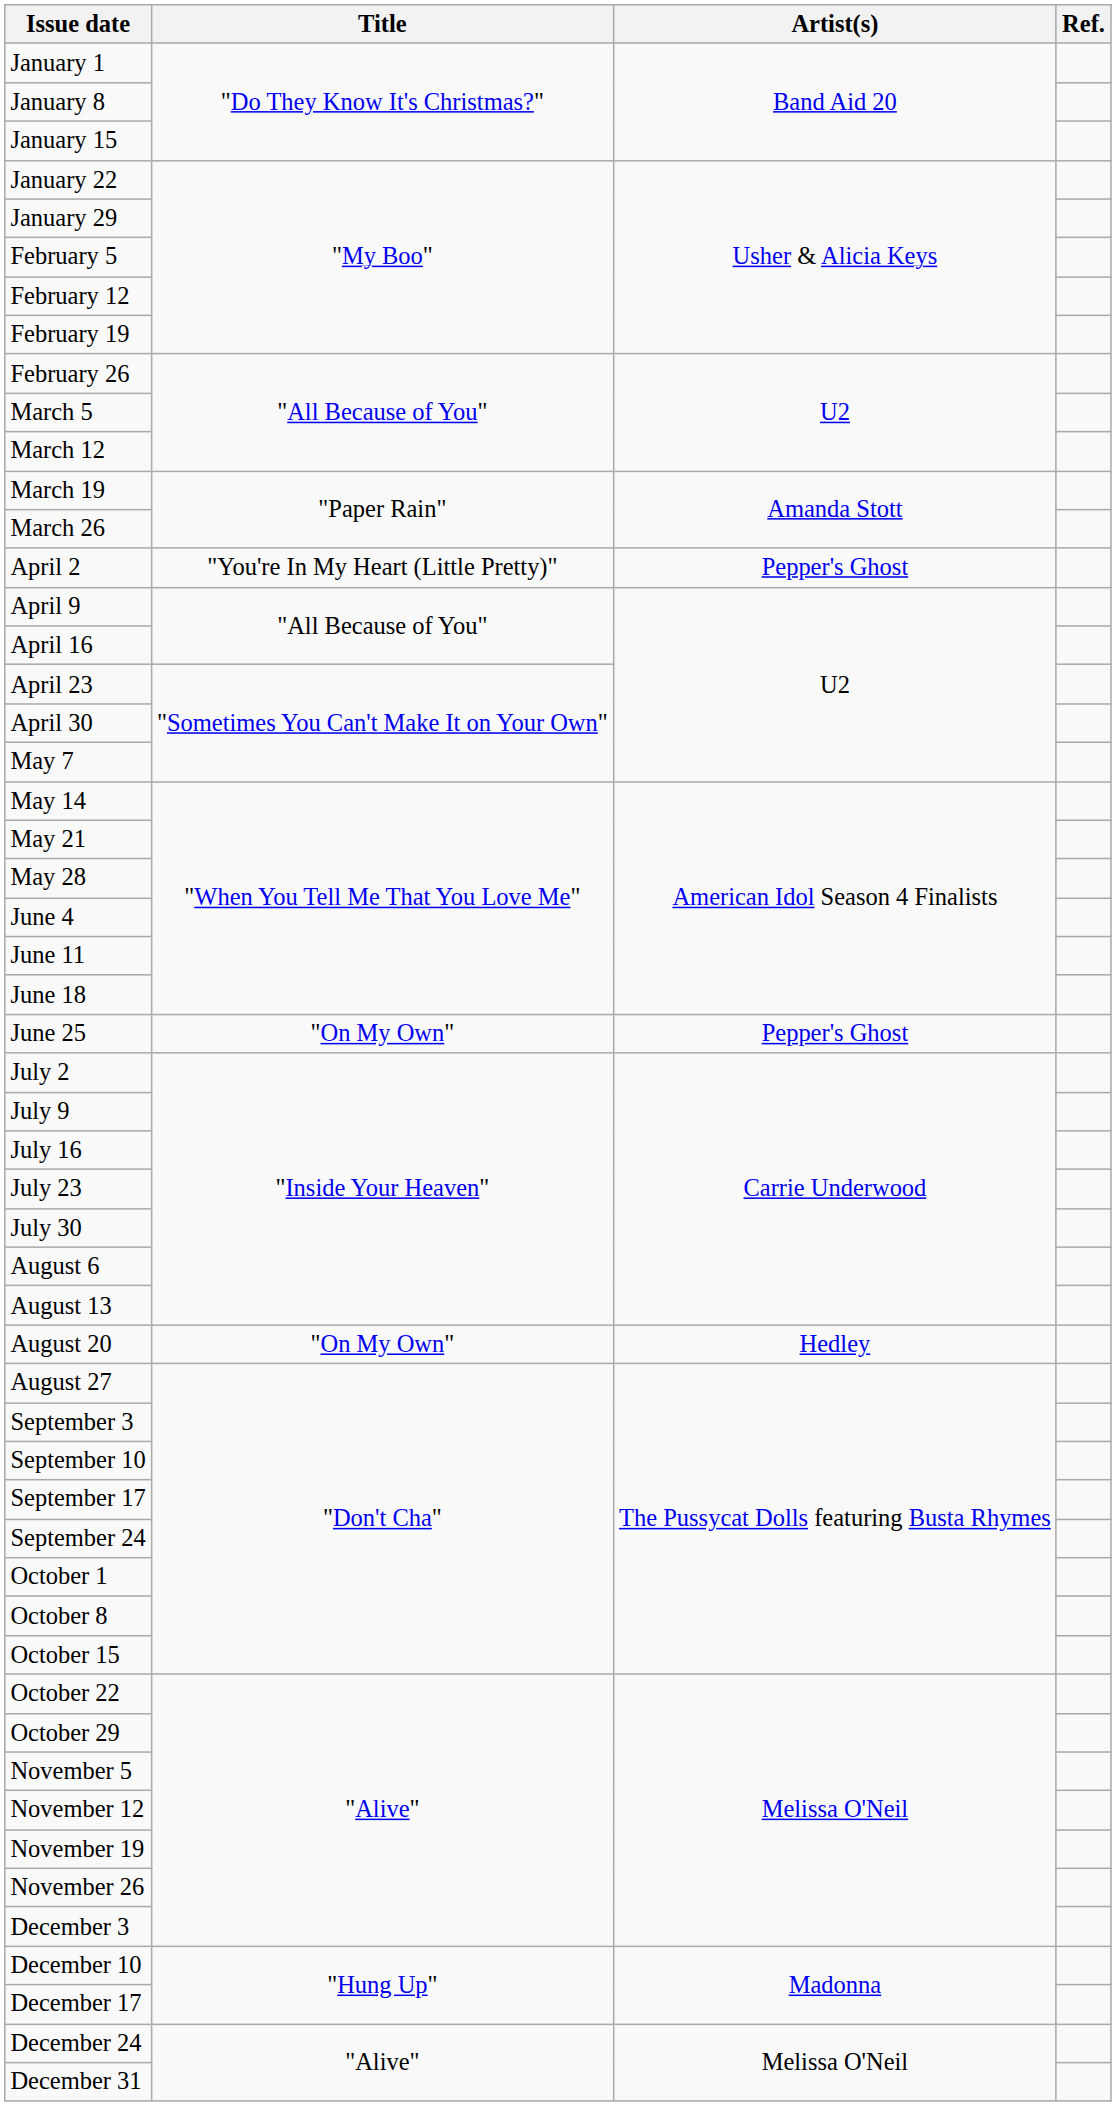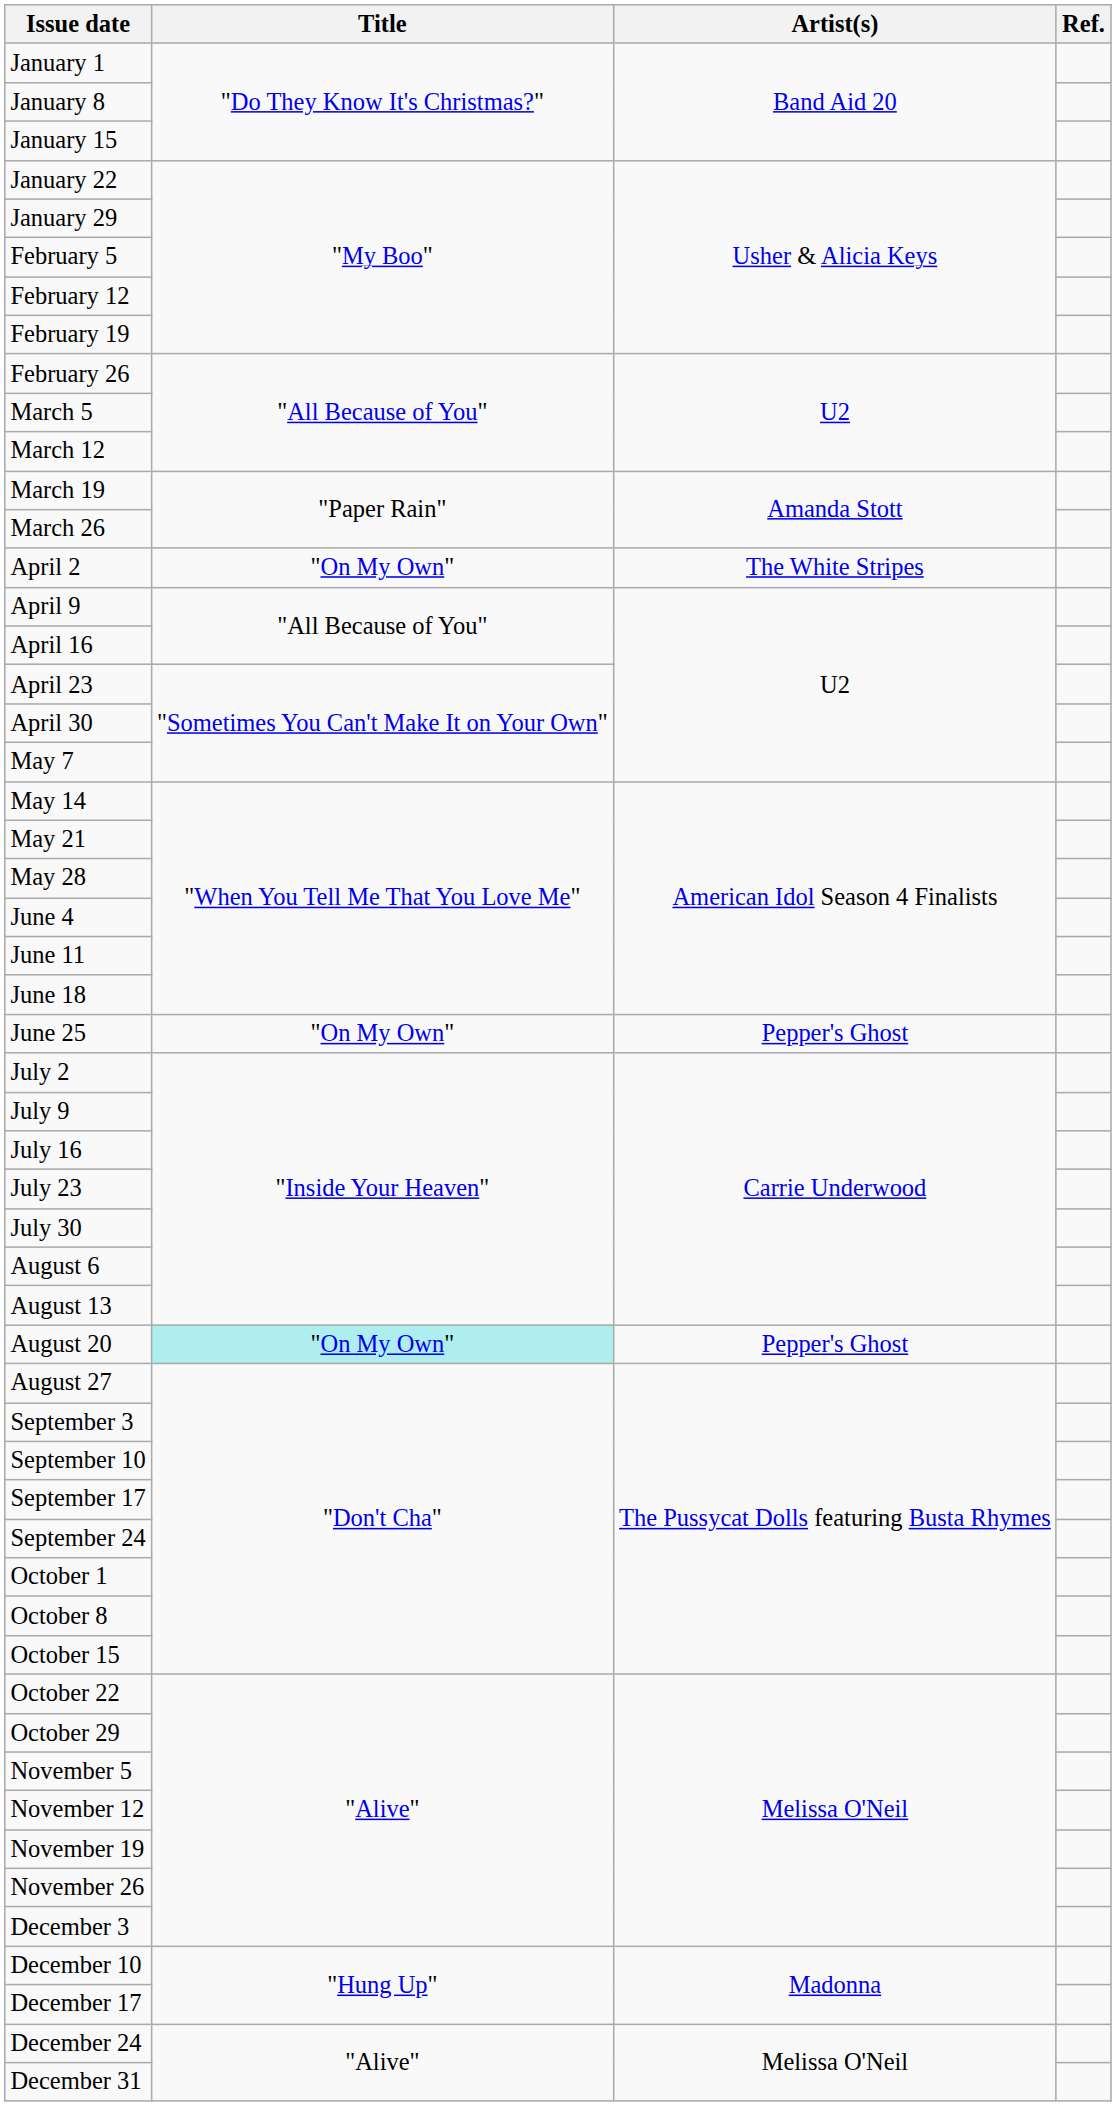April 2 | Title: "You're In My Heart (Little Pretty)" -> "On My Own"
April 2 | Artist(s): Pepper's Ghost -> The White Stripes
August 20 | Title: no background -> paleturquoise background
August 20 | Artist(s): Hedley -> Pepper's Ghost
